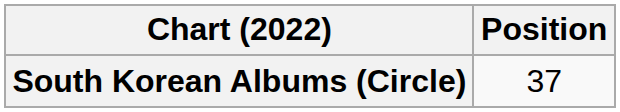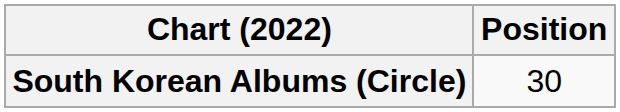South Korean Albums (Circle) | Position: 37 -> 30
